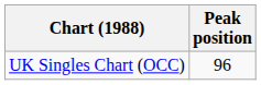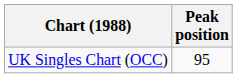UK Singles Chart (OCC) | Peak position: 96 -> 95
